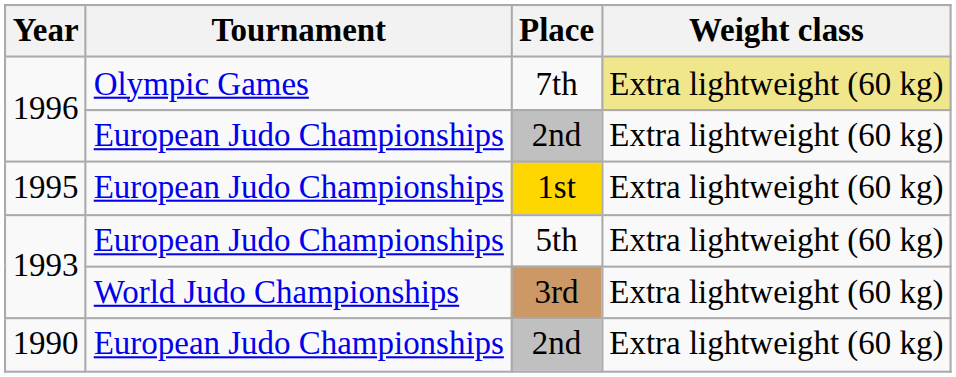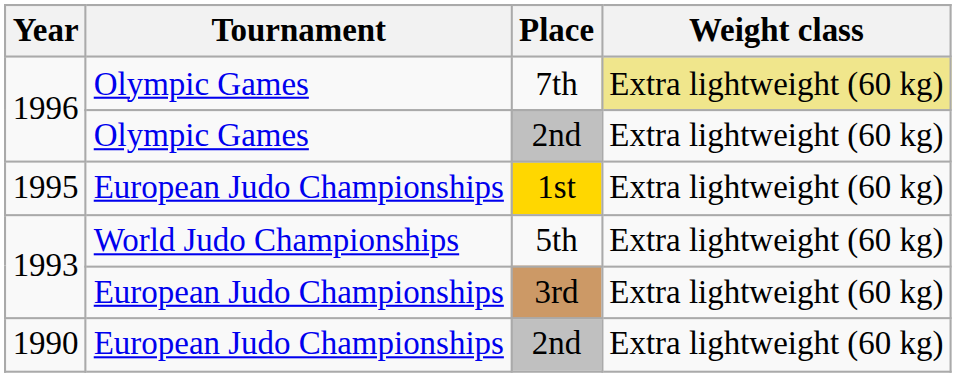1996 / 2nd | Tournament: European Judo Championships -> Olympic Games
5th | Tournament: European Judo Championships -> World Judo Championships
3rd | Tournament: World Judo Championships -> European Judo Championships
